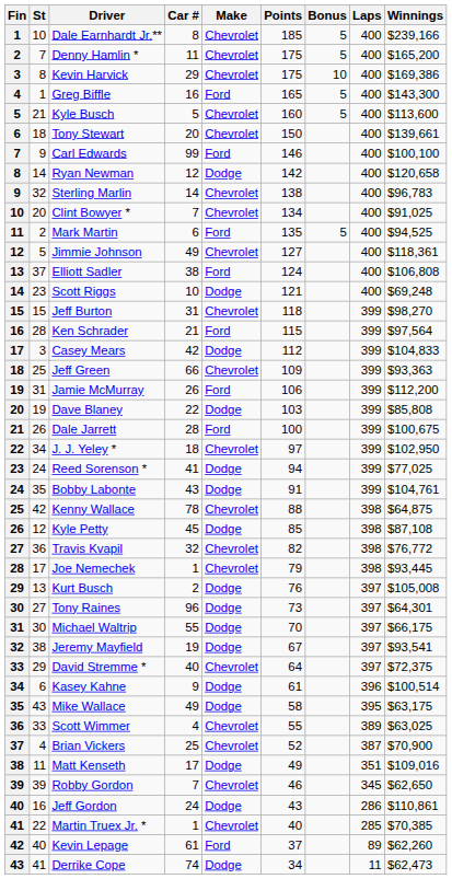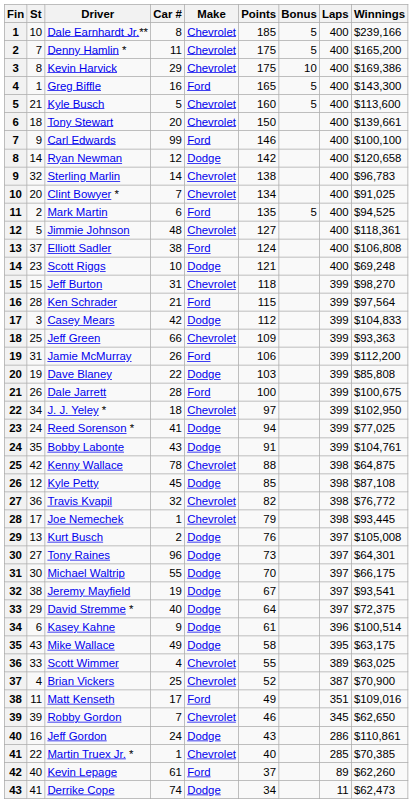Jimmie Johnson | Car #: 49 -> 48
David Stremme * | Make: Chevrolet -> Dodge
Matt Kenseth | Make: Dodge -> Ford
